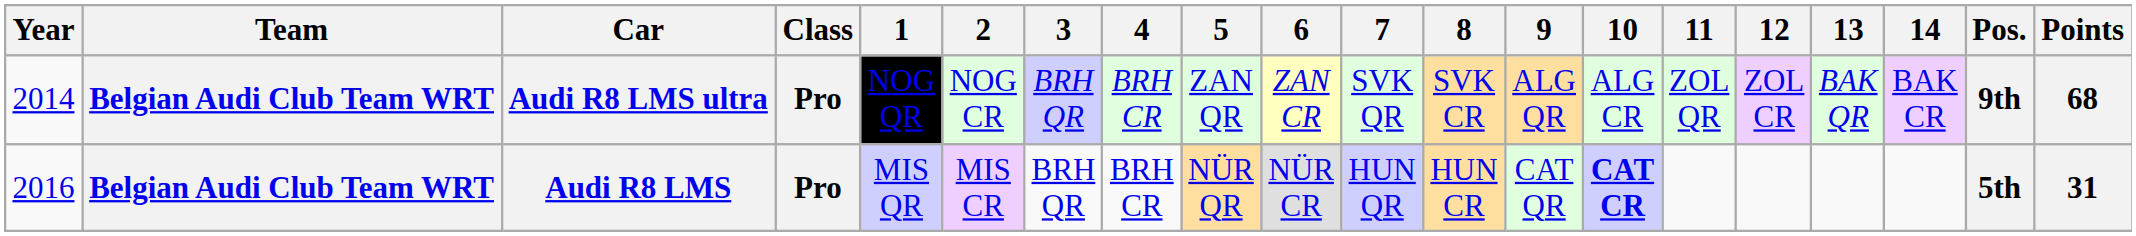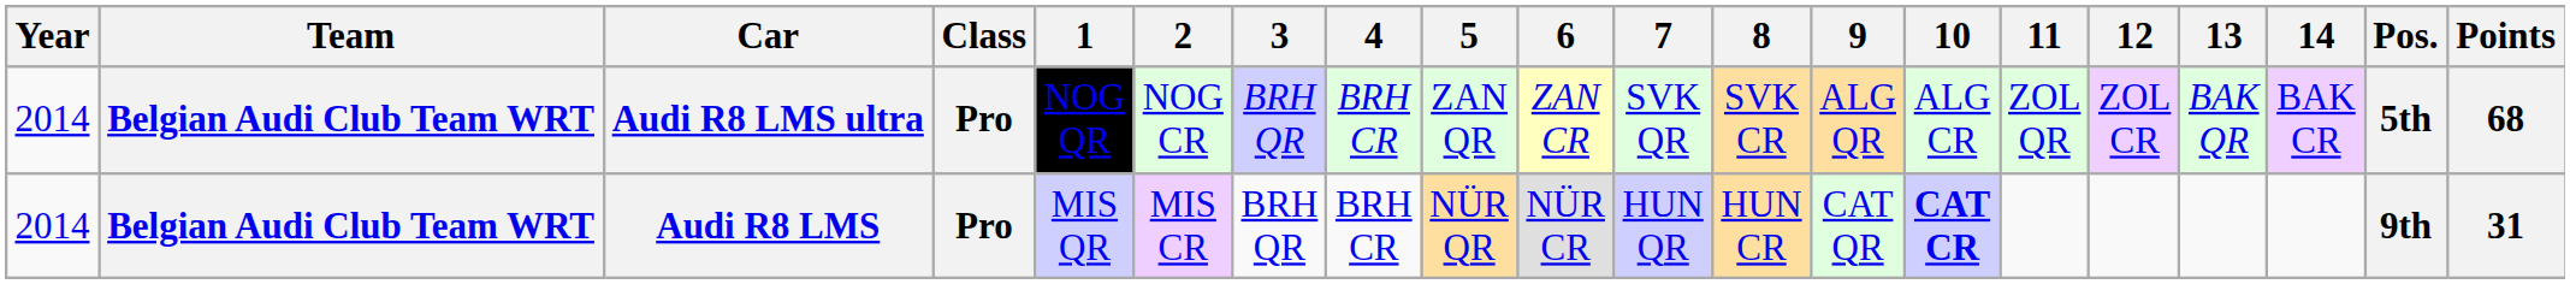Audi R8 LMS ultra | Pos.: 9th -> 5th
Audi R8 LMS | Year: 2016 -> 2014
Audi R8 LMS | Pos.: 5th -> 9th
